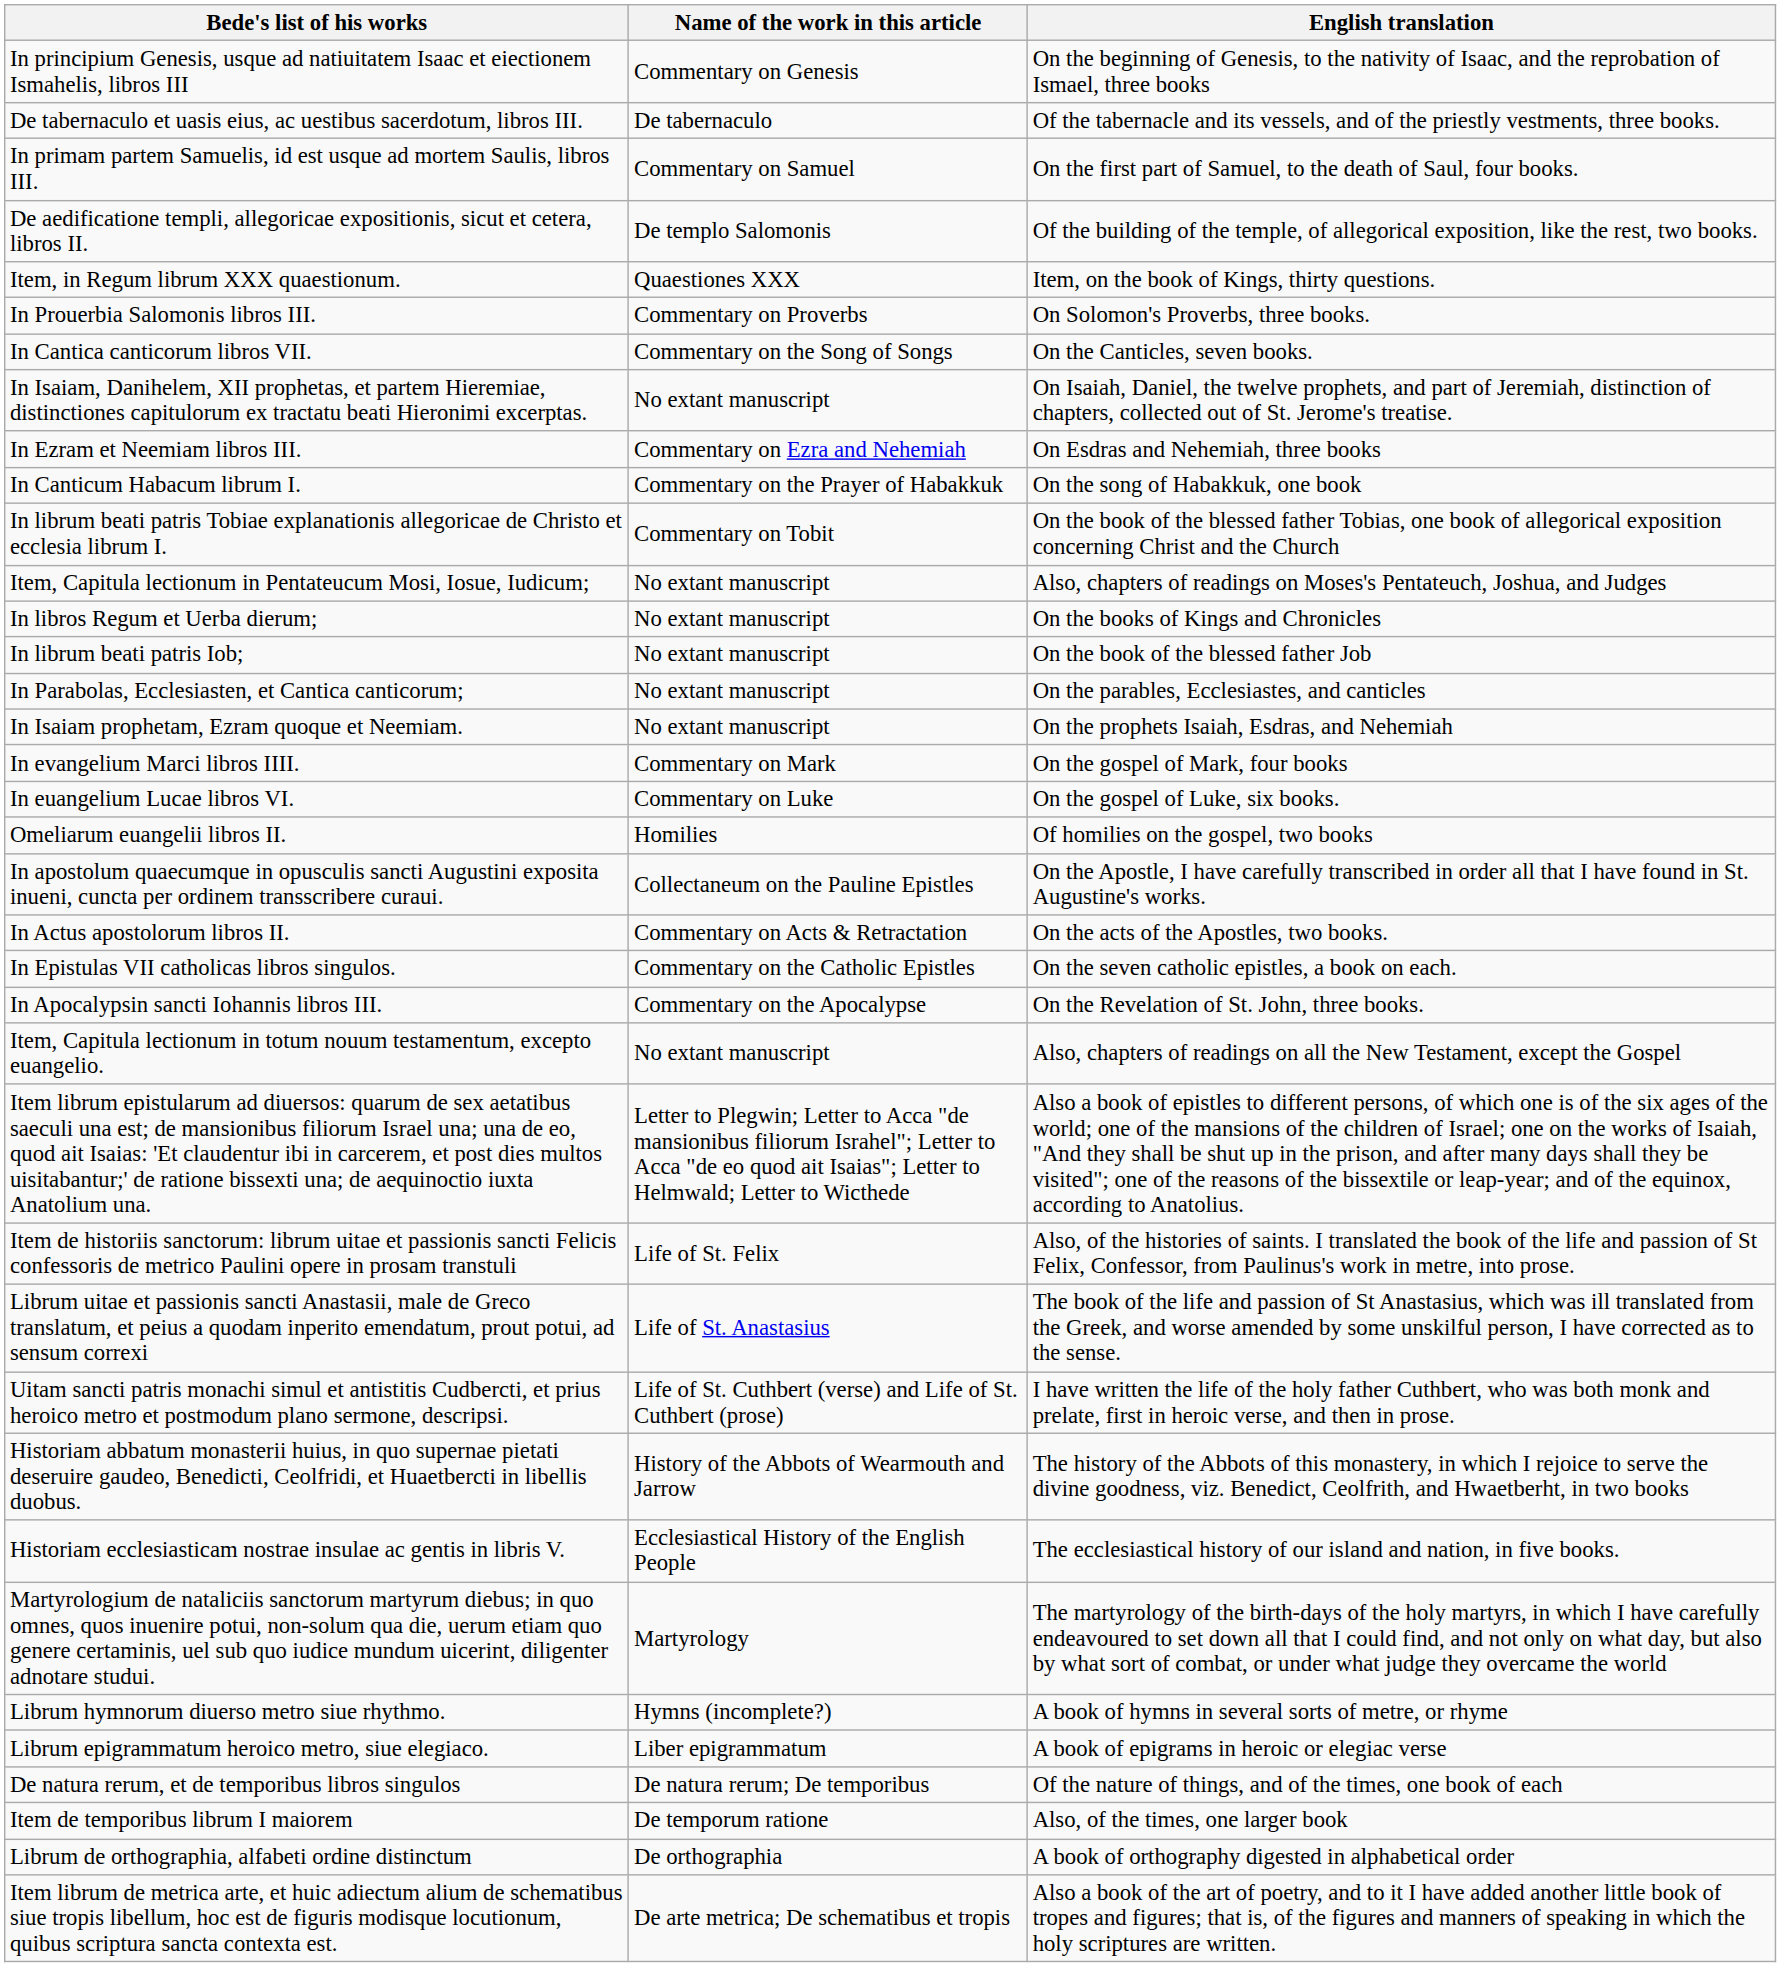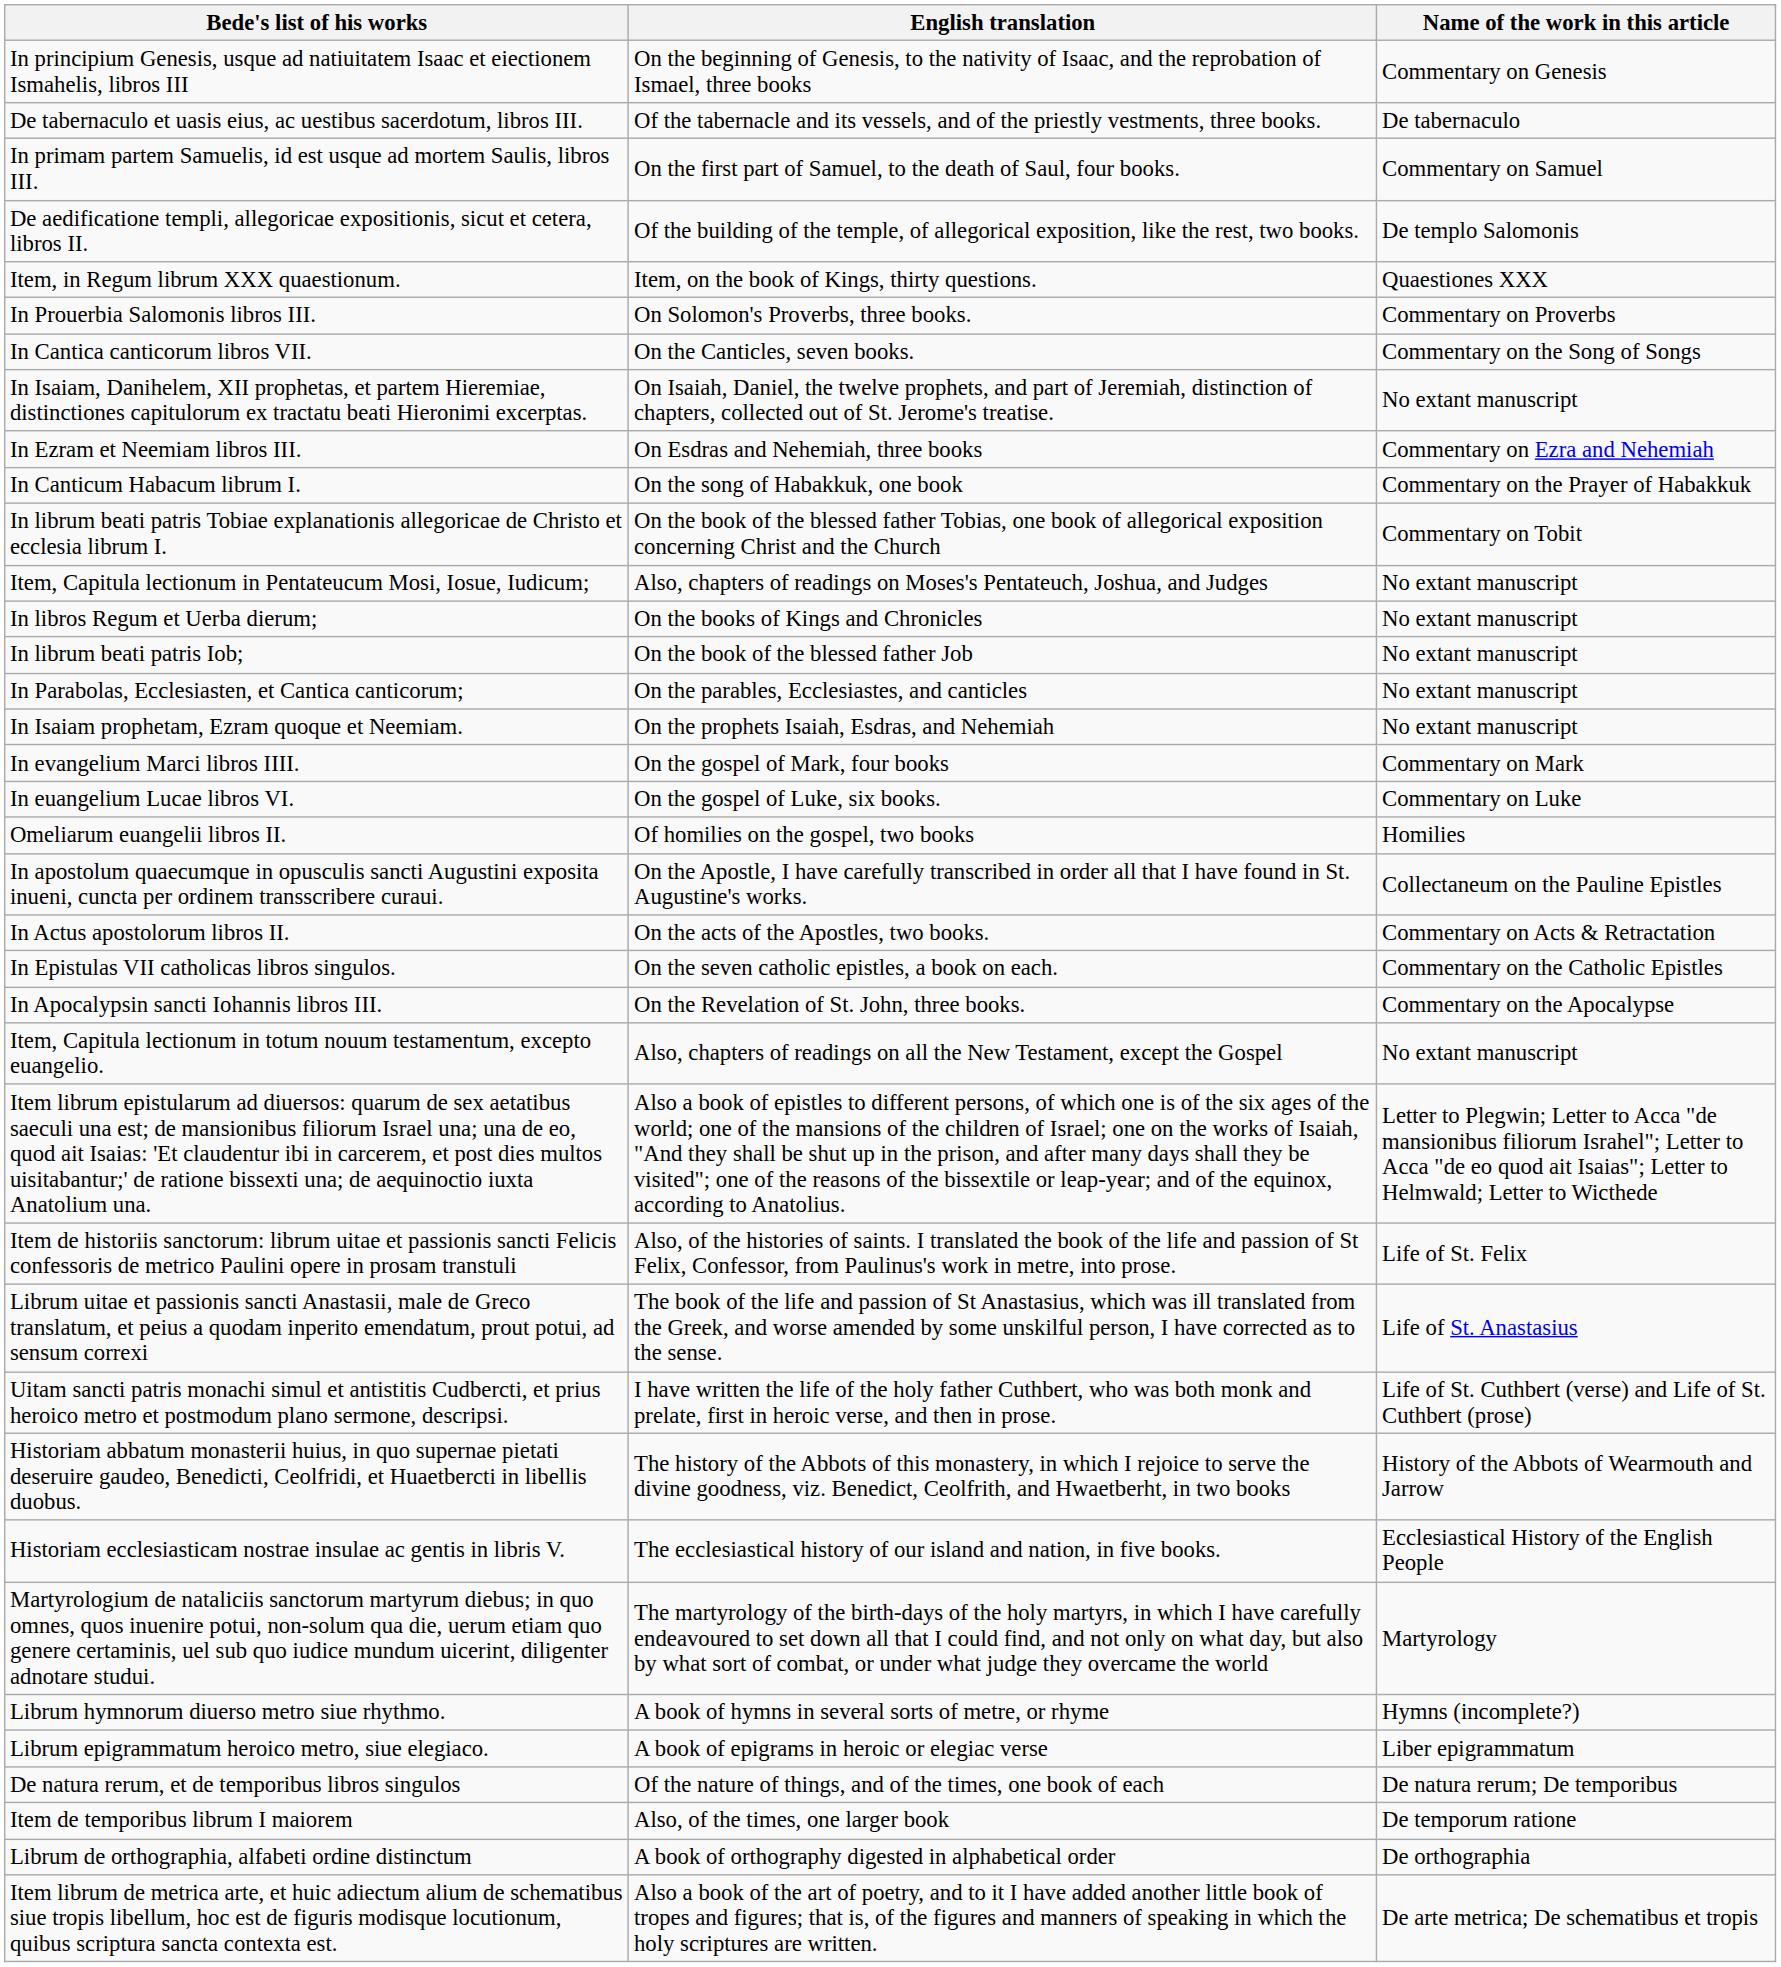columns swapped: English translation <-> Name of the work in this article
